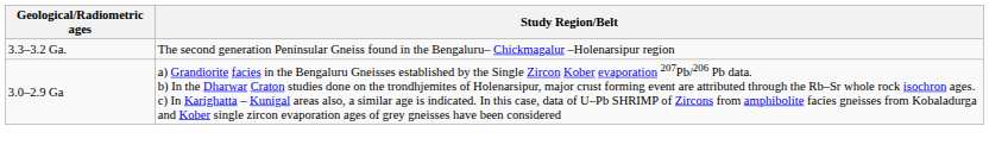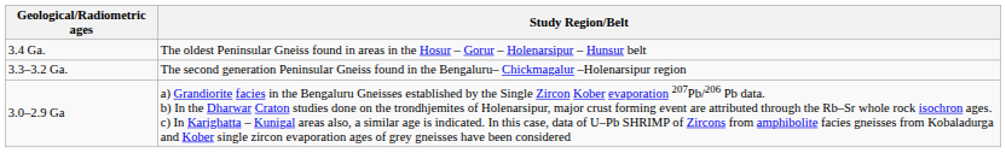+ row: 3.4 Ga. | The oldest Peninsular Gneiss found in areas in the Hosur – Gorur – Holenarsipur – Hunsur belt
